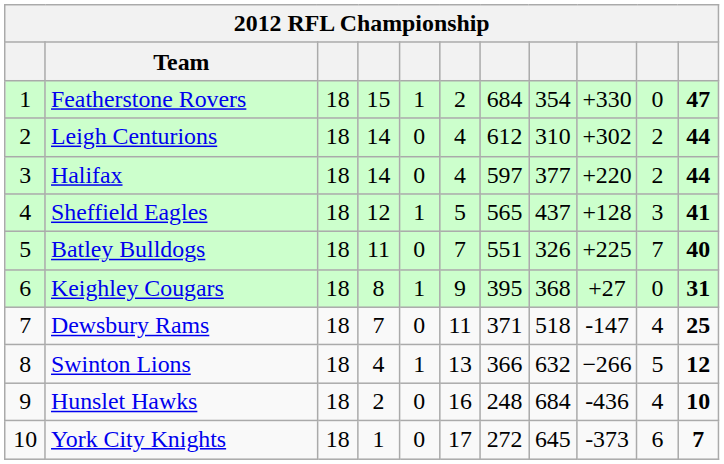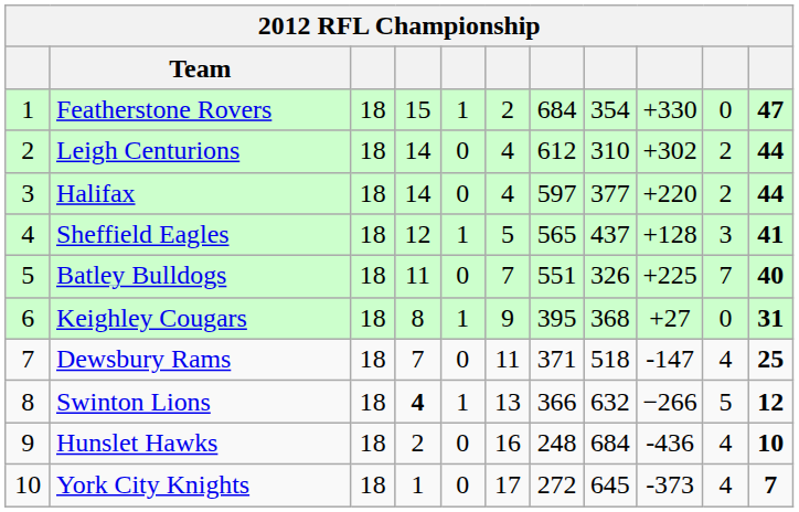Swinton Lions | column 4: normal -> bold
York City Knights | column 10: 6 -> 4
